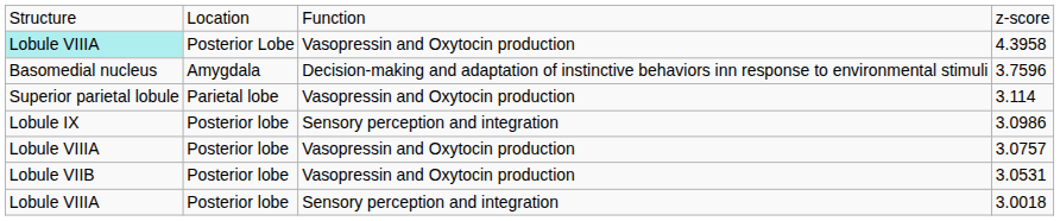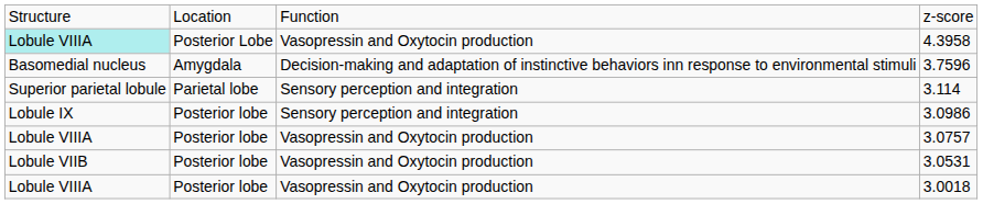3.114 | column 3: Vasopressin and Oxytocin production -> Sensory perception and integration
3.0018 | column 3: Sensory perception and integration -> Vasopressin and Oxytocin production
